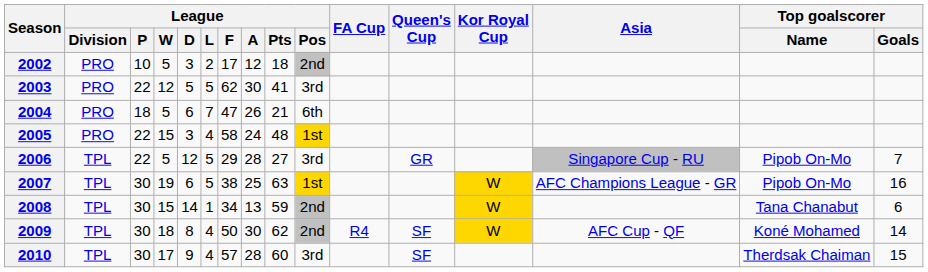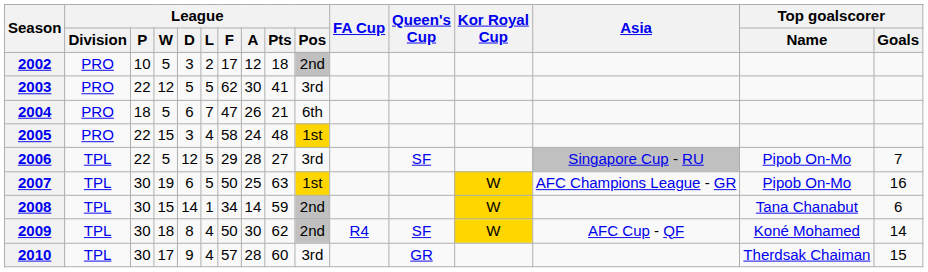2006 | Queen's Cup: GR -> SF
2007 | League / F: 38 -> 50
2008 | League / A: 13 -> 14
2010 | Queen's Cup: SF -> GR
